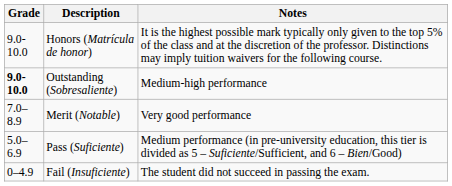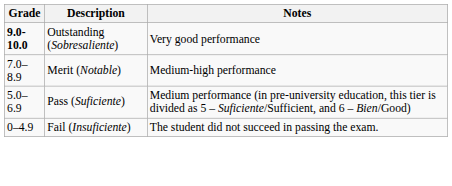- row: 9.0-10.0 | Honors (Matrícula de honor) | It is the highest possible mark typically only given to the top 5% of the class and at the discretion of the professor. Distinctions may imply tuition waivers for the following course.
Outstanding (Sobresaliente) | Notes: Medium-high performance -> Very good performance
Merit (Notable) | Notes: Very good performance -> Medium-high performance
